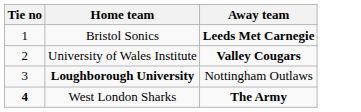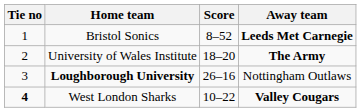+ column: Score | 8–52 | 18–20 | 26–16 | 10–22
University of Wales Institute | Away team: Valley Cougars -> The Army
West London Sharks | Away team: The Army -> Valley Cougars
